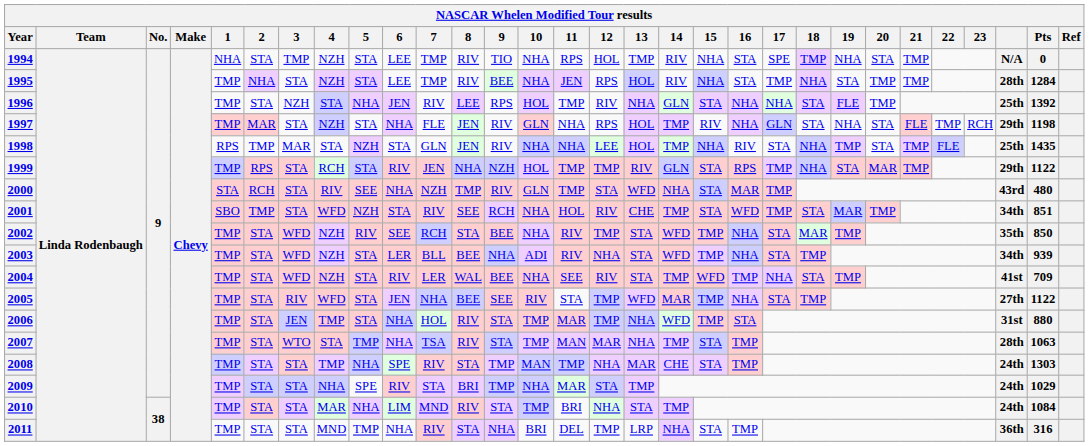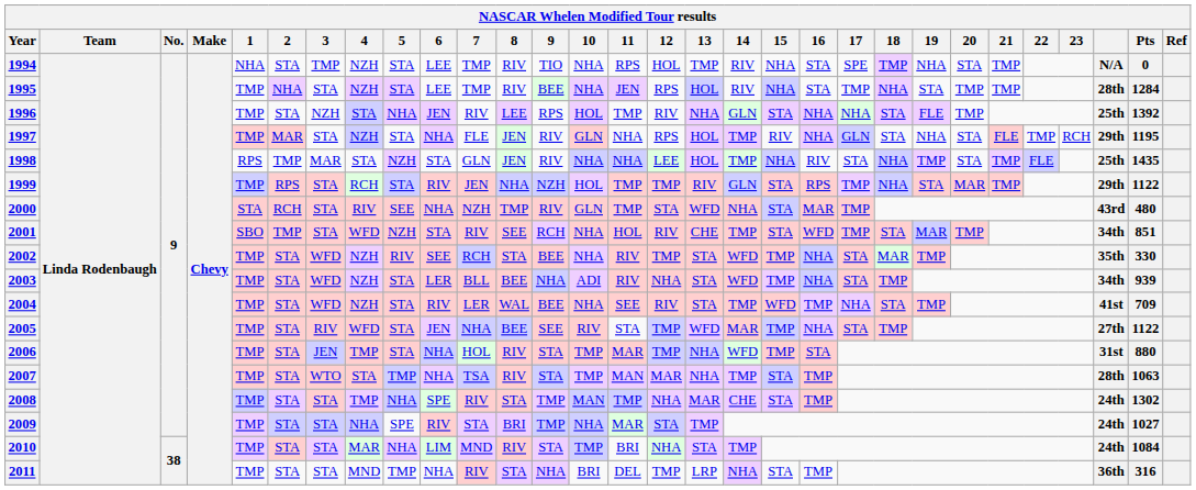1997 | Pts: 1198 -> 1195
2002 | Pts: 850 -> 330
2008 | Pts: 1303 -> 1302
2009 | Pts: 1029 -> 1027
